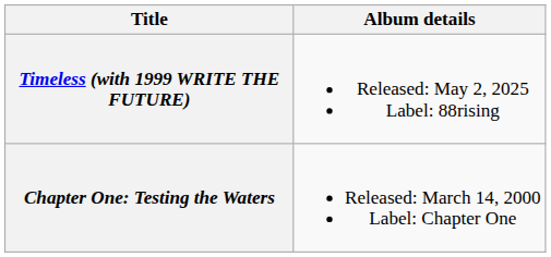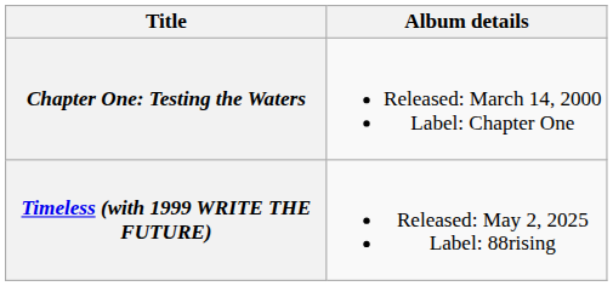rows swapped: Chapter One: Testing the Waters <-> Timeless (with 1999 WRITE THE FUTURE)
